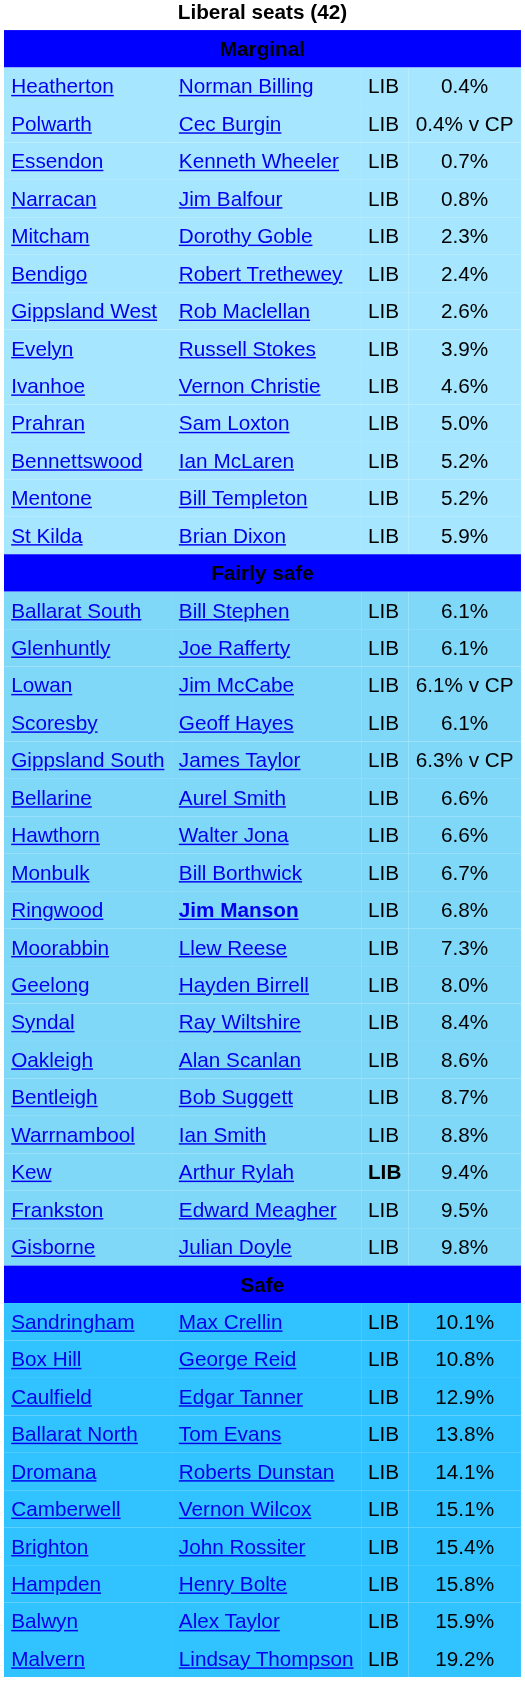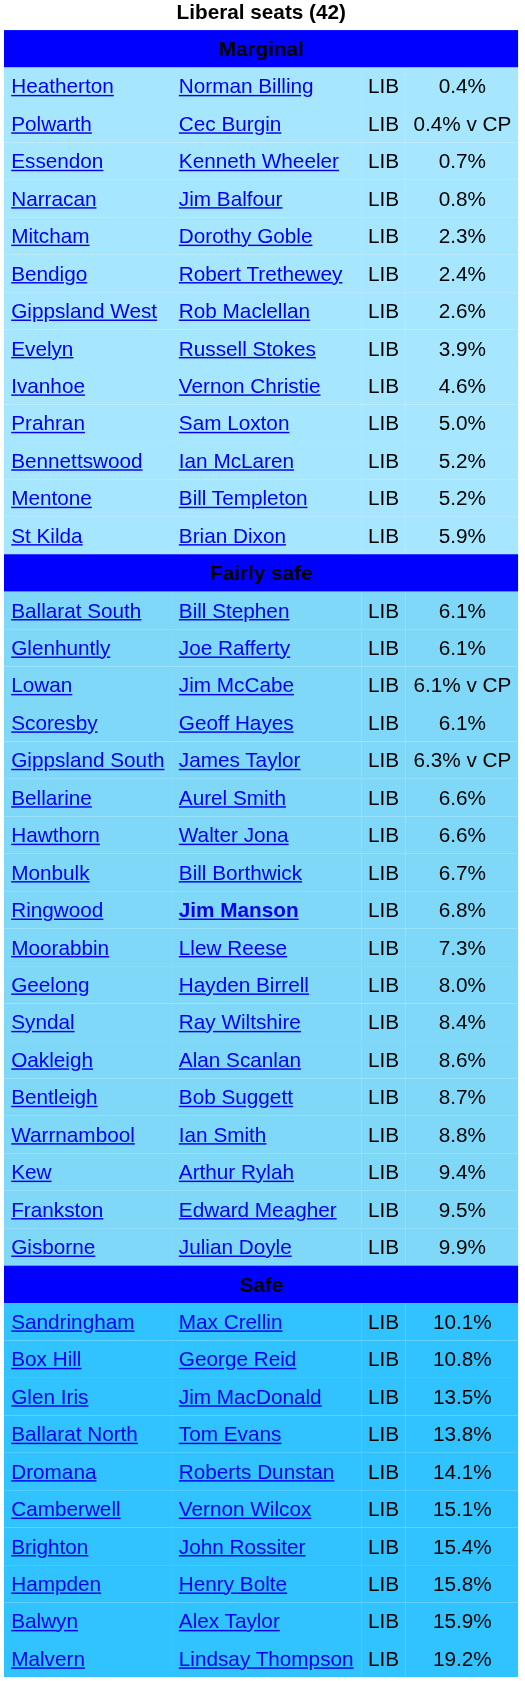Kew | column 3: bold -> normal
Gisborne | column 4: 9.8% -> 9.9%
- row: Caulfield | Edgar Tanner | LIB | 12.9%
+ row: Glen Iris | Jim MacDonald | LIB | 13.5%
